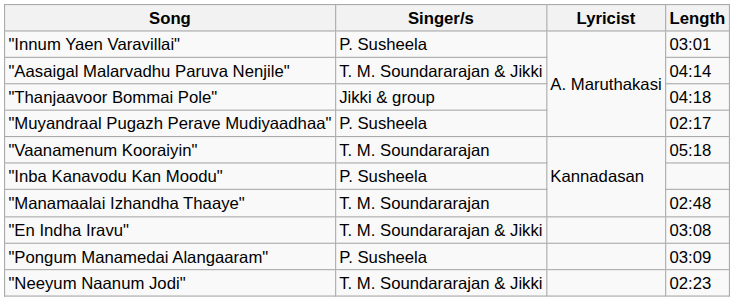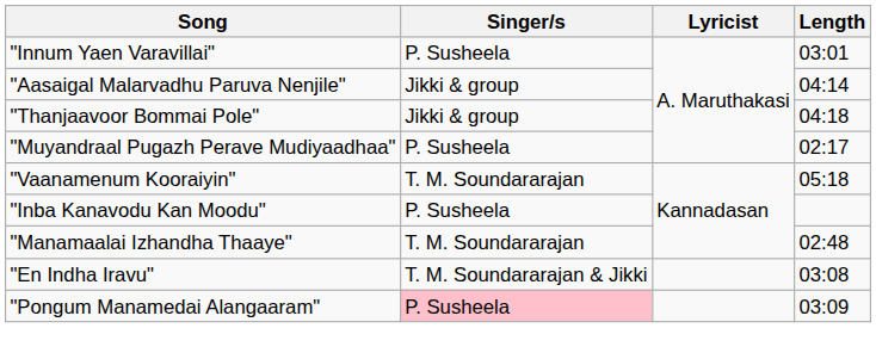"Aasaigal Malarvadhu Paruva Nenjile" | Singer/s: T. M. Soundararajan & Jikki -> Jikki & group
"Pongum Manamedai Alangaaram" | Singer/s: no background -> pink background
- row: "Neeyum Naanum Jodi" | T. M. Soundararajan & Jikki | 02:23
